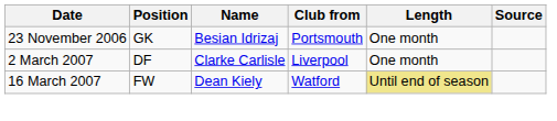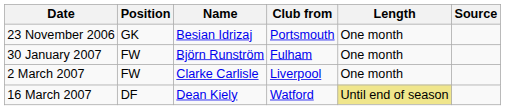+ row: 30 January 2007 | FW | Björn Runström | Fulham | One month
2 March 2007 | Position: DF -> FW
16 March 2007 | Position: FW -> DF
